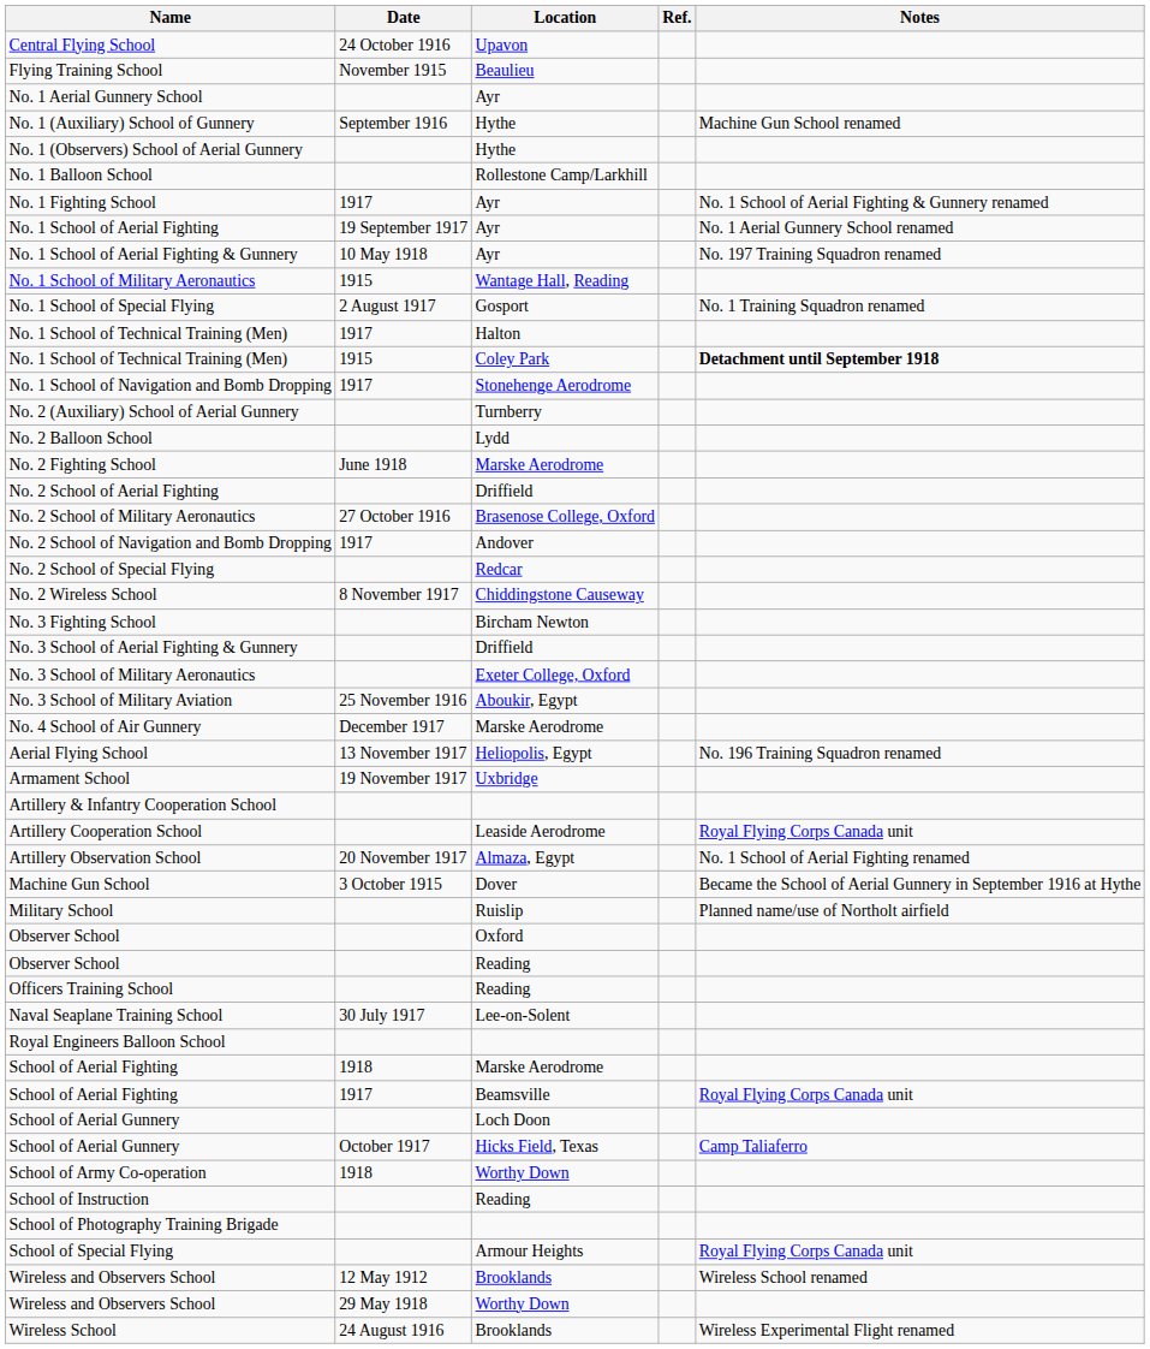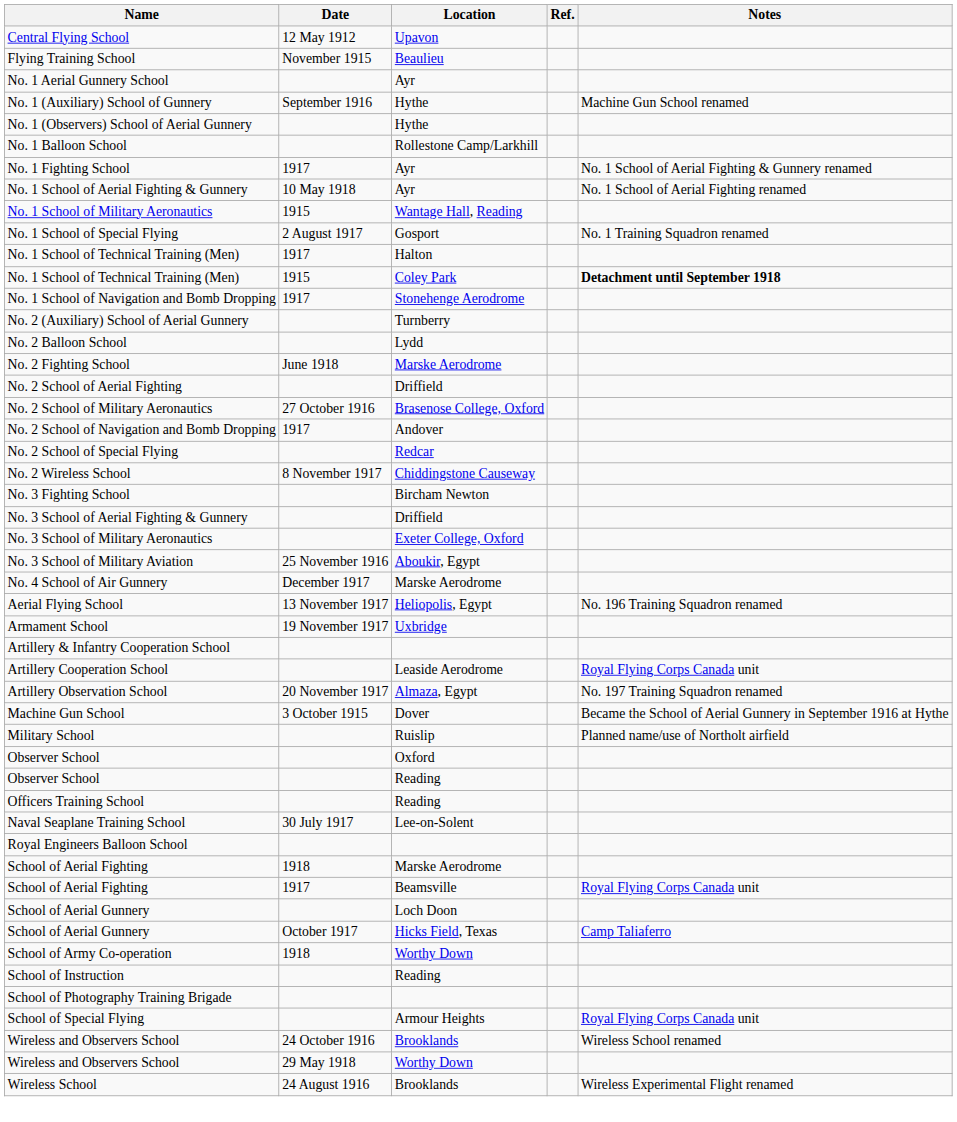Central Flying School | Date: 24 October 1916 -> 12 May 1912
- row: No. 1 School of Aerial Fighting | 19 September 1917 | Ayr | No. 1 Aerial Gunnery School renamed
No. 1 School of Aerial Fighting & Gunnery | Notes: No. 197 Training Squadron renamed -> No. 1 School of Aerial Fighting renamed
Artillery Observation School | Notes: No. 1 School of Aerial Fighting renamed -> No. 197 Training Squadron renamed
Wireless and Observers School / Brooklands | Date: 12 May 1912 -> 24 October 1916
